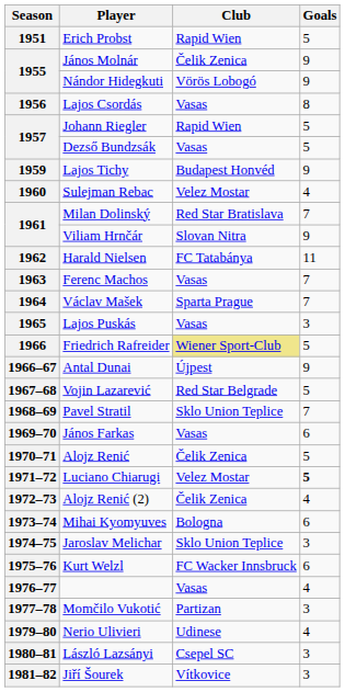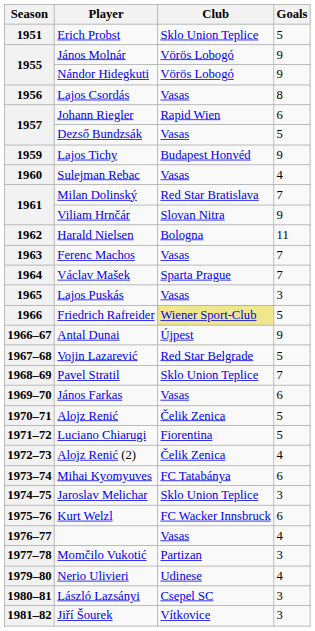1951 | Club: Rapid Wien -> Sklo Union Teplice
1955 / János Molnár | Club: Čelik Zenica -> Vörös Lobogó
1957 / Johann Riegler | Goals: 5 -> 6
1960 | Club: Velez Mostar -> Vasas
1962 | Club: FC Tatabánya -> Bologna
1971–72 | Club: Velez Mostar -> Fiorentina
1971–72 | Goals: bold -> normal
1973–74 | Club: Bologna -> FC Tatabánya
